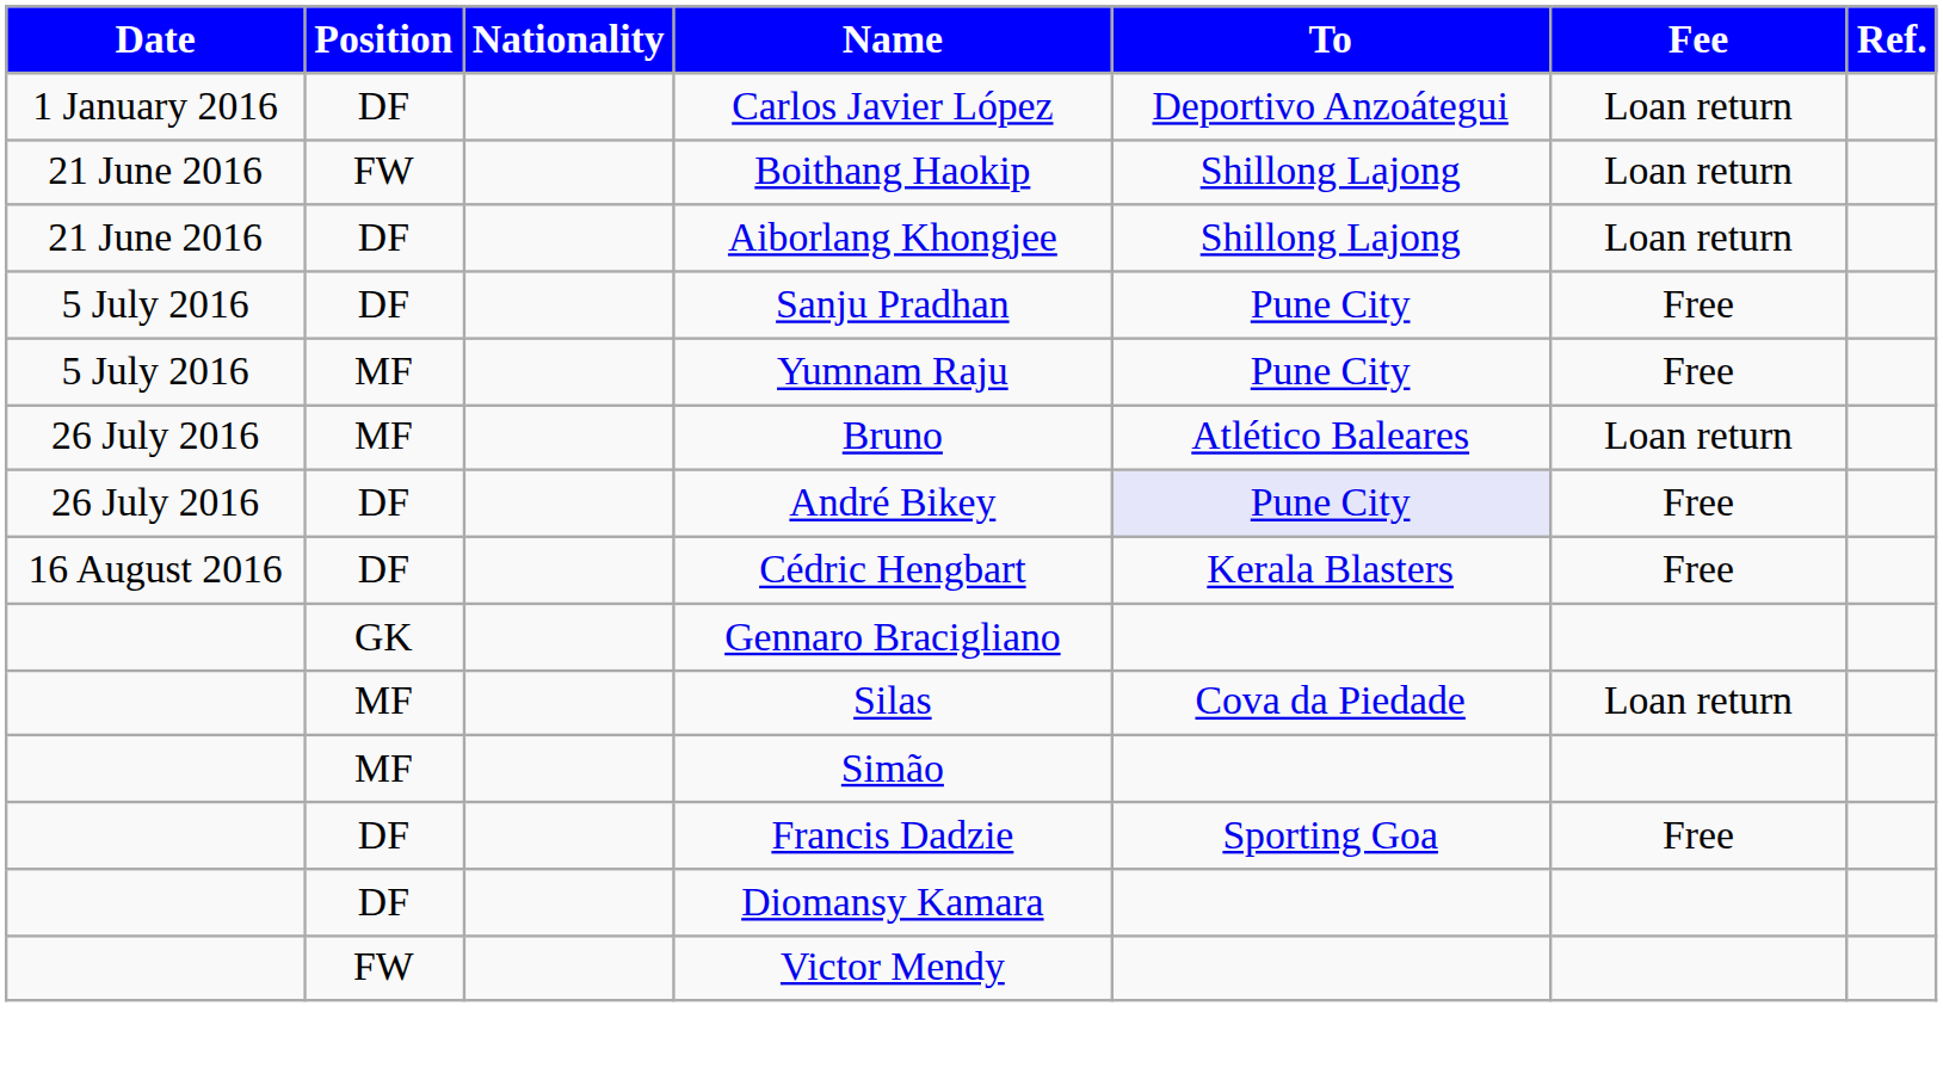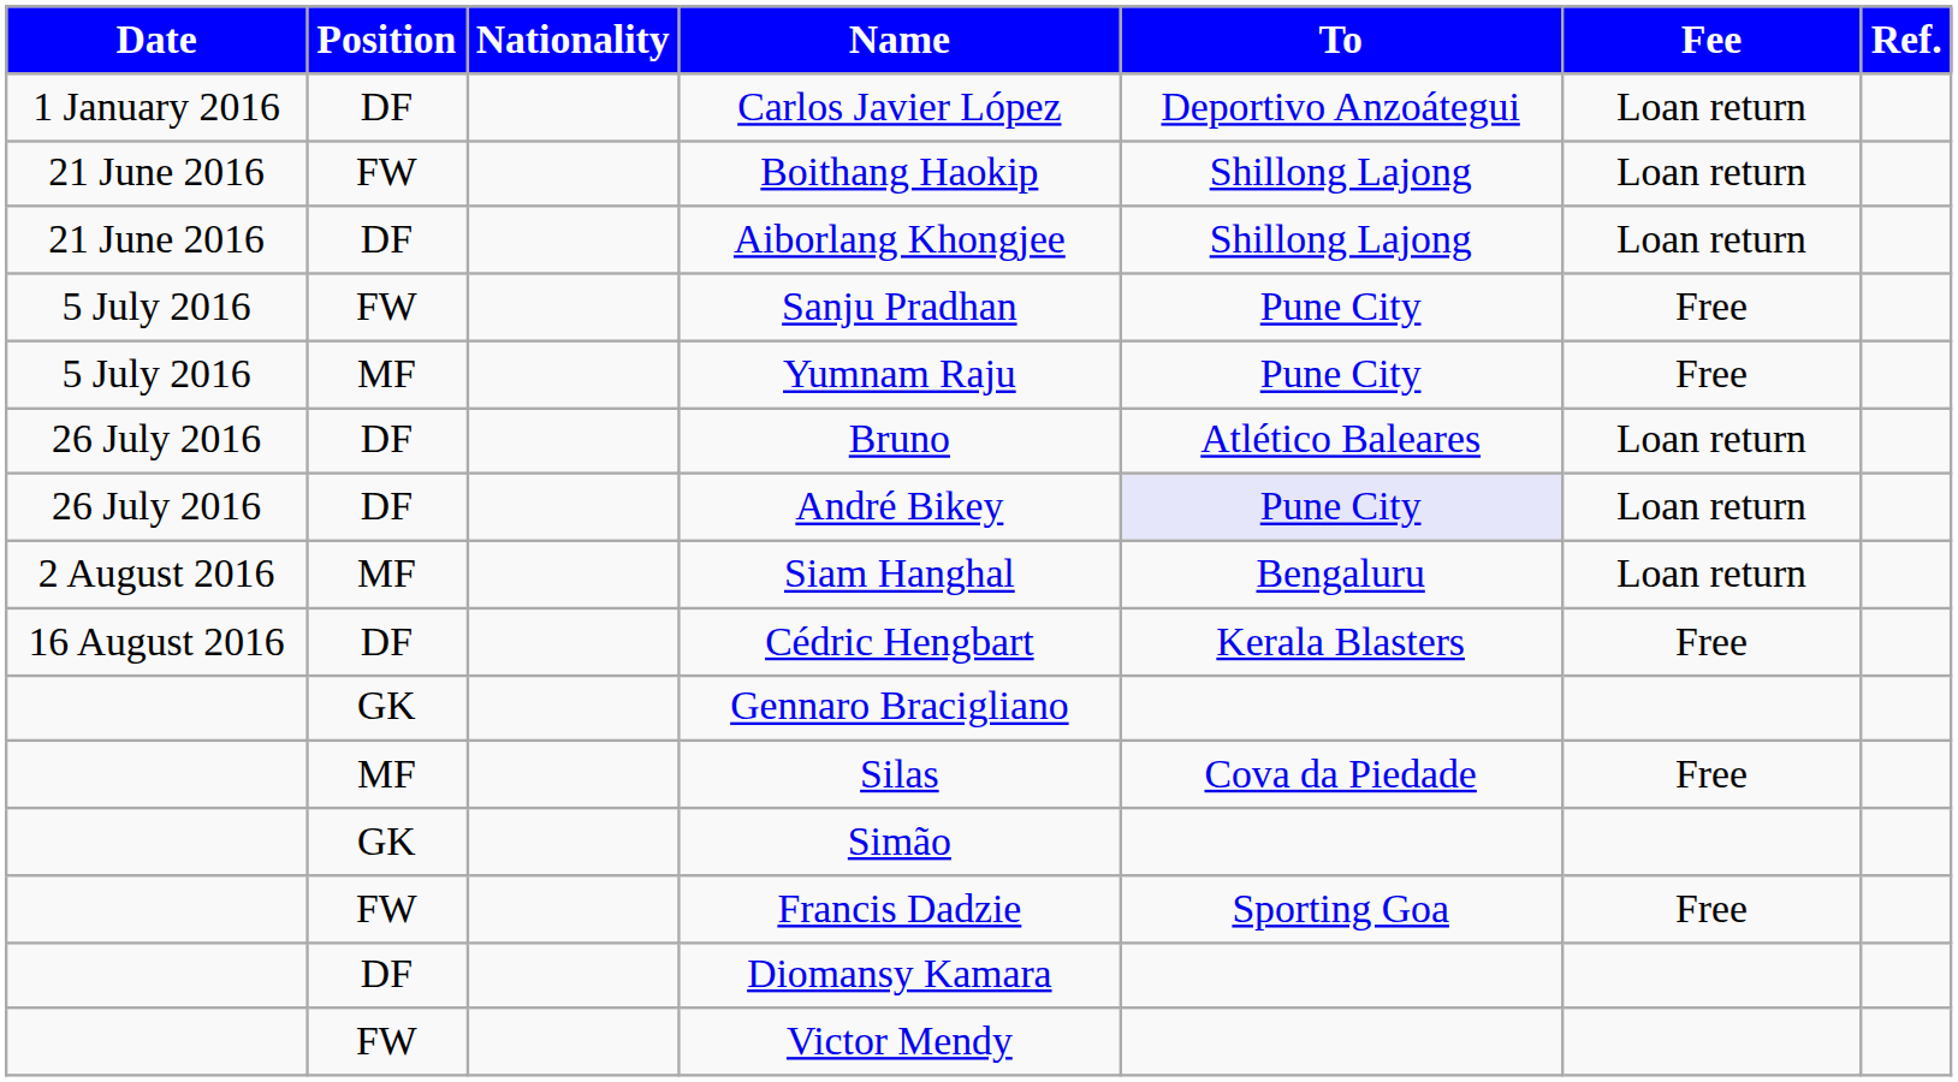Sanju Pradhan | Position: DF -> FW
Bruno | Position: MF -> DF
André Bikey | Fee: Free -> Loan return
+ row: 2 August 2016 | MF | Siam Hanghal | Bengaluru | Loan return
Silas | Fee: Loan return -> Free
Simão | Position: MF -> GK
Francis Dadzie | Position: DF -> FW
